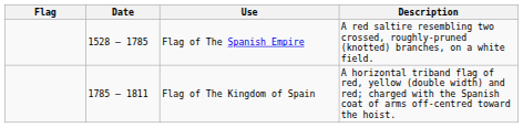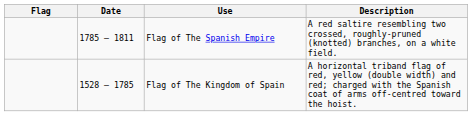Flag of The Spanish Empire | Date: 1528 – 1785 -> 1785 – 1811
Flag of The Kingdom of Spain | Date: 1785 – 1811 -> 1528 – 1785
